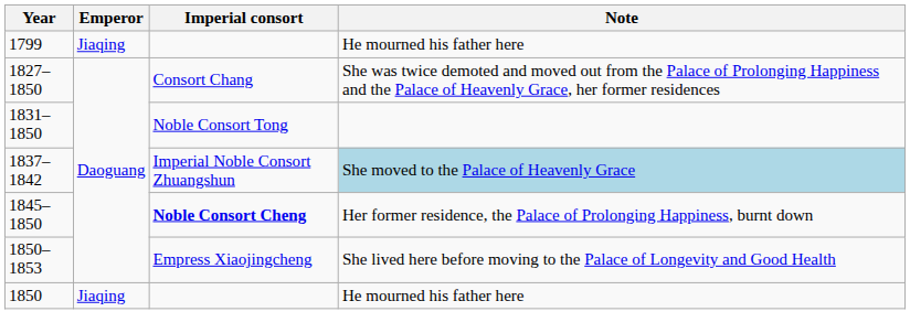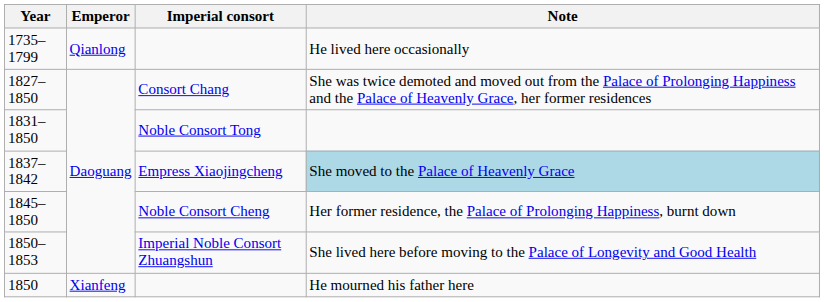+ row: 1735–1799 | Qianlong | He lived here occasionally
- row: 1799 | Jiaqing | He mourned his father here
1837–1842 | Imperial consort: Imperial Noble Consort Zhuangshun -> Empress Xiaojingcheng
1845–1850 | Imperial consort: bold -> normal
1850–1853 | Imperial consort: Empress Xiaojingcheng -> Imperial Noble Consort Zhuangshun
1850 | Emperor: Jiaqing -> Xianfeng
